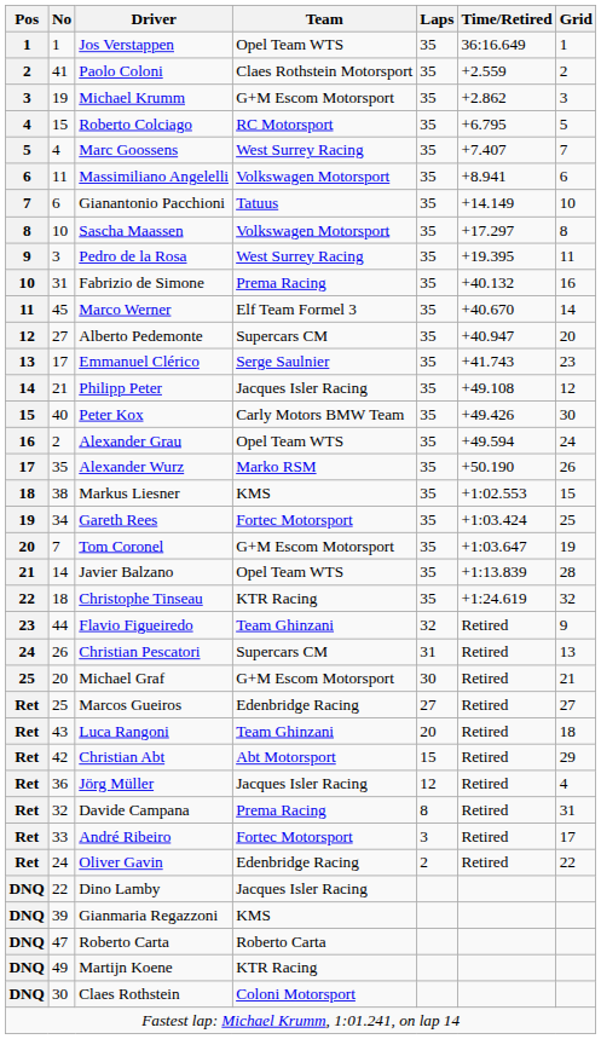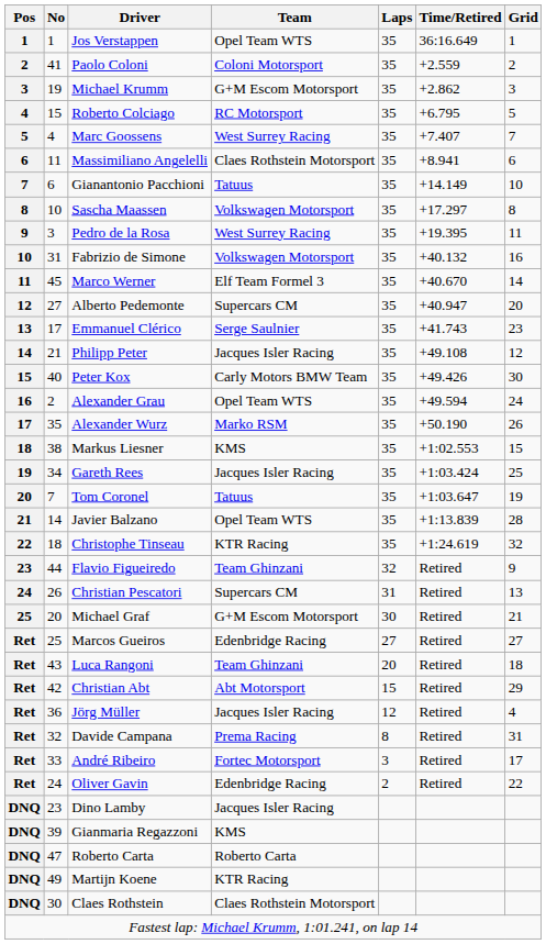Paolo Coloni | Team: Claes Rothstein Motorsport -> Coloni Motorsport
Massimiliano Angelelli | Team: Volkswagen Motorsport -> Claes Rothstein Motorsport
Fabrizio de Simone | Team: Prema Racing -> Volkswagen Motorsport
Gareth Rees | Team: Fortec Motorsport -> Jacques Isler Racing
Tom Coronel | Team: G+M Escom Motorsport -> Tatuus
Dino Lamby | No: 22 -> 23
Claes Rothstein | Team: Coloni Motorsport -> Claes Rothstein Motorsport
